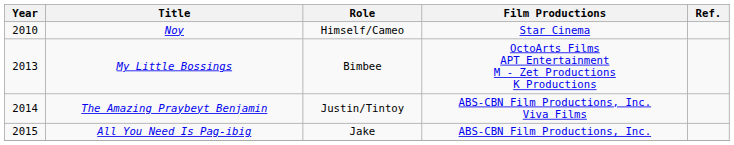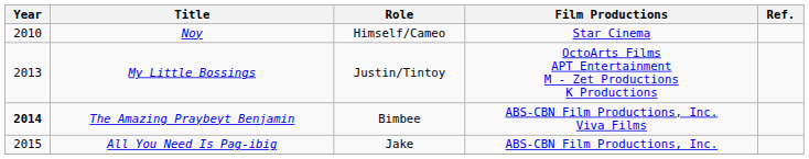My Little Bossings | Role: Bimbee -> Justin/Tintoy
The Amazing Praybeyt Benjamin | Year: normal -> bold
The Amazing Praybeyt Benjamin | Role: Justin/Tintoy -> Bimbee
